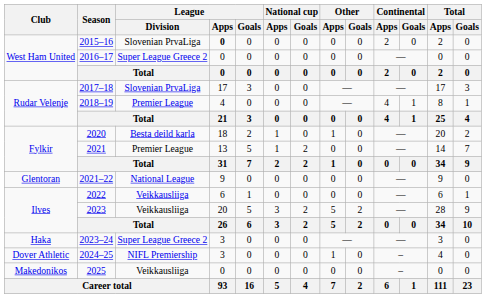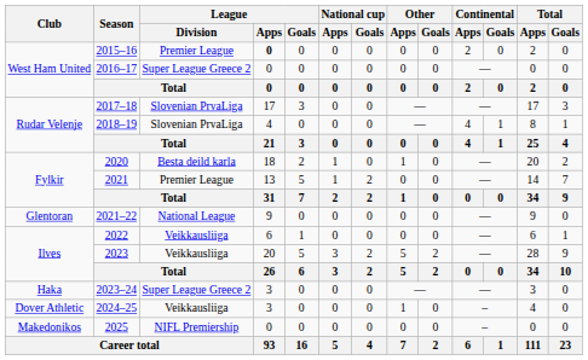2015–16 | League / Division: Slovenian PrvaLiga -> Premier League
2018–19 | League / Division: Premier League -> Slovenian PrvaLiga
2024–25 | League / Division: NIFL Premiership -> Veikkausliiga
2025 | League / Division: Veikkausliiga -> NIFL Premiership
